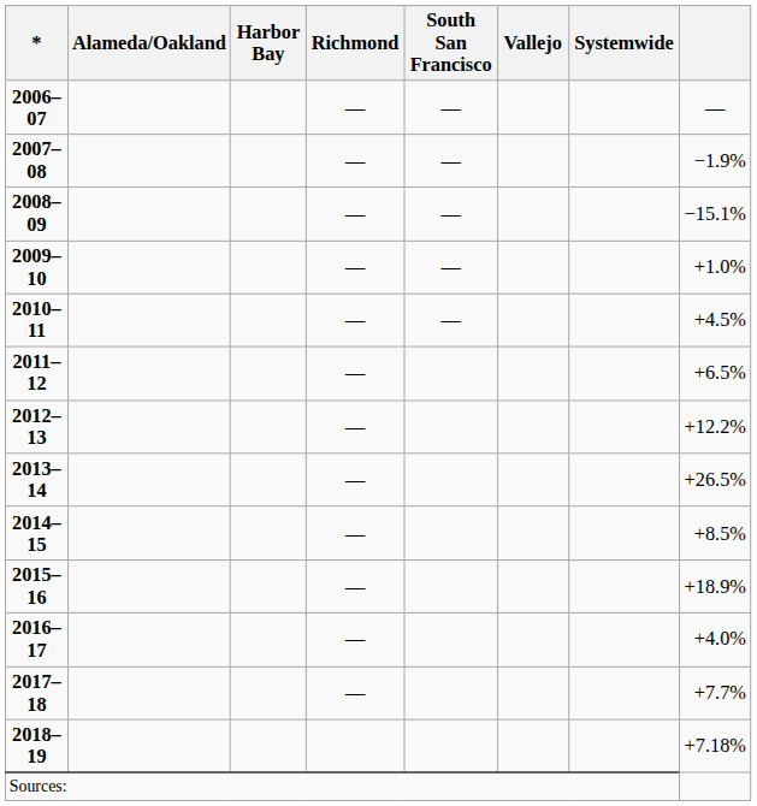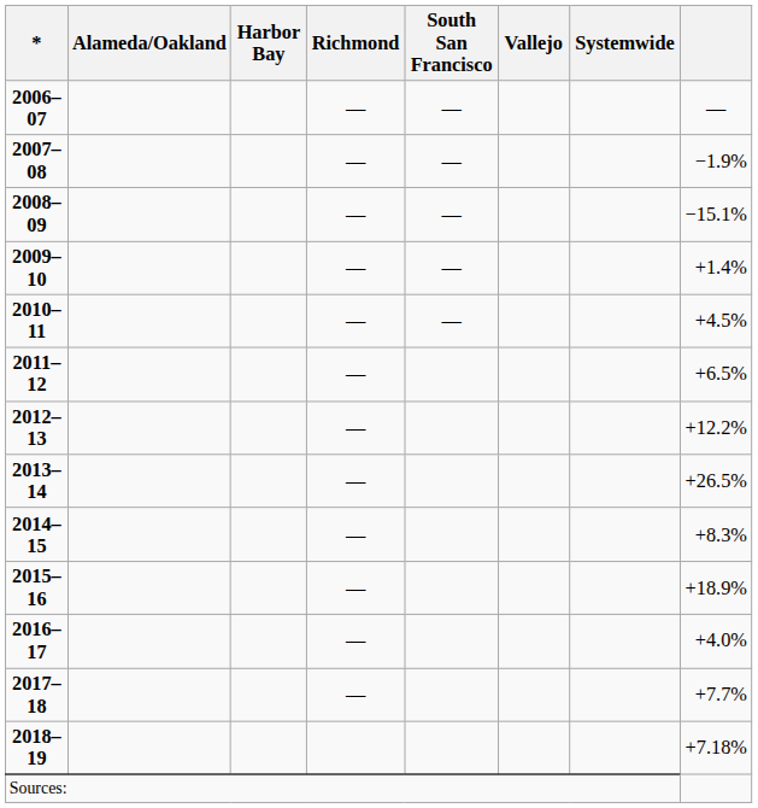2009–10 | column 8: +1.0% -> +1.4%
2014–15 | column 8: +8.5% -> +8.3%
